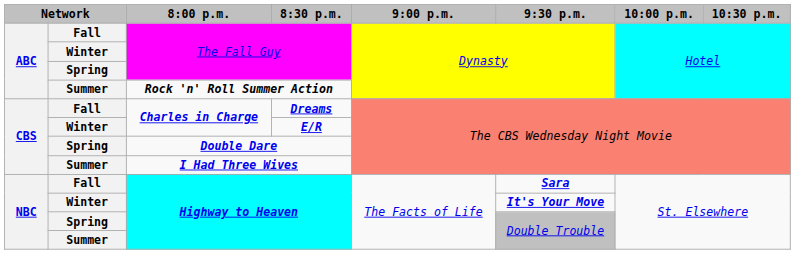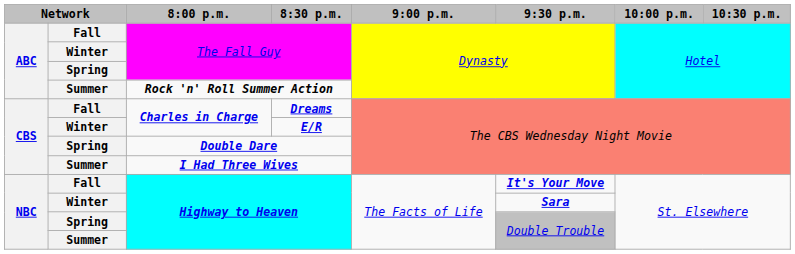Fall / Highway to Heaven | 9:30 p.m.: Sara -> It's Your Move
Winter / Highway to Heaven | 9:30 p.m.: It's Your Move -> Sara
